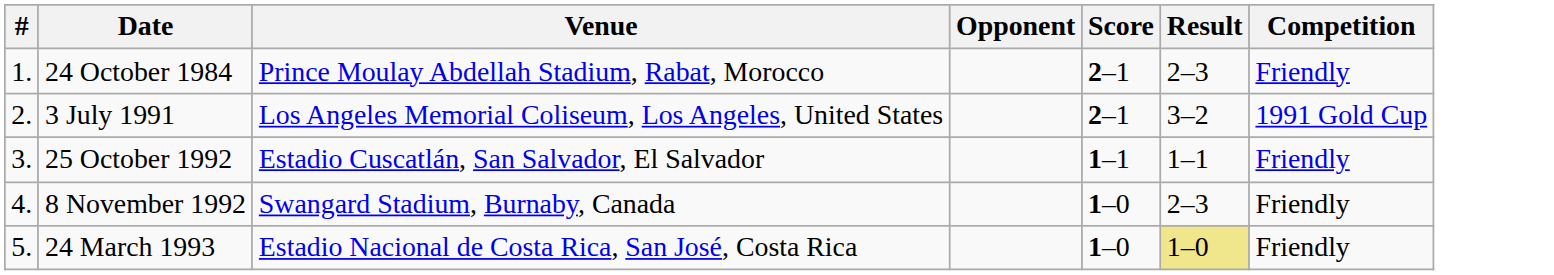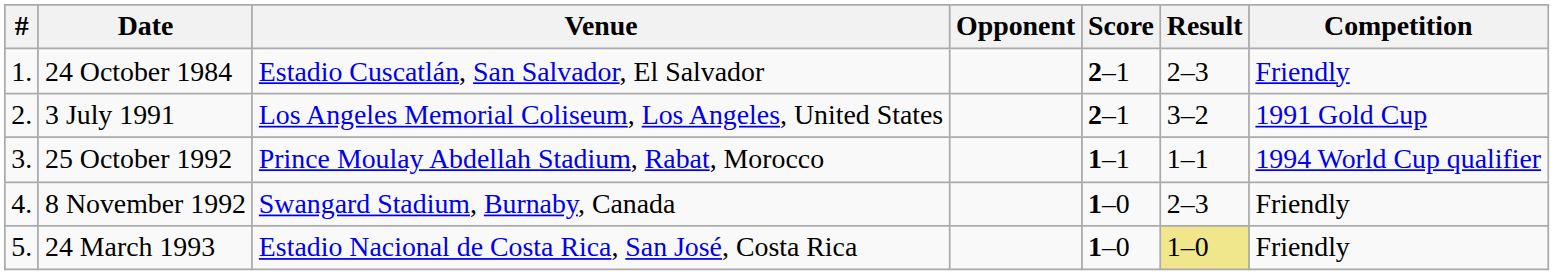24 October 1984 | Venue: Prince Moulay Abdellah Stadium, Rabat, Morocco -> Estadio Cuscatlán, San Salvador, El Salvador
25 October 1992 | Venue: Estadio Cuscatlán, San Salvador, El Salvador -> Prince Moulay Abdellah Stadium, Rabat, Morocco
25 October 1992 | Competition: Friendly -> 1994 World Cup qualifier
